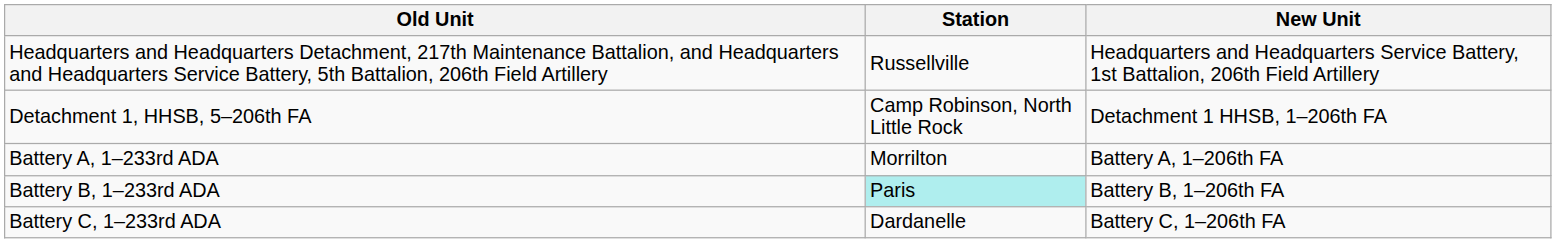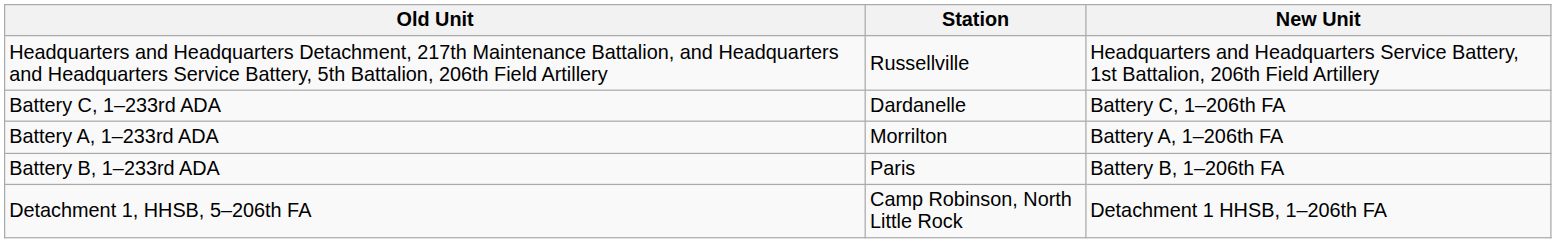rows swapped: Detachment 1, HHSB, 5–206th FA <-> Battery C, 1–233rd ADA
Battery B, 1–233rd ADA | Station: paleturquoise background -> no background
